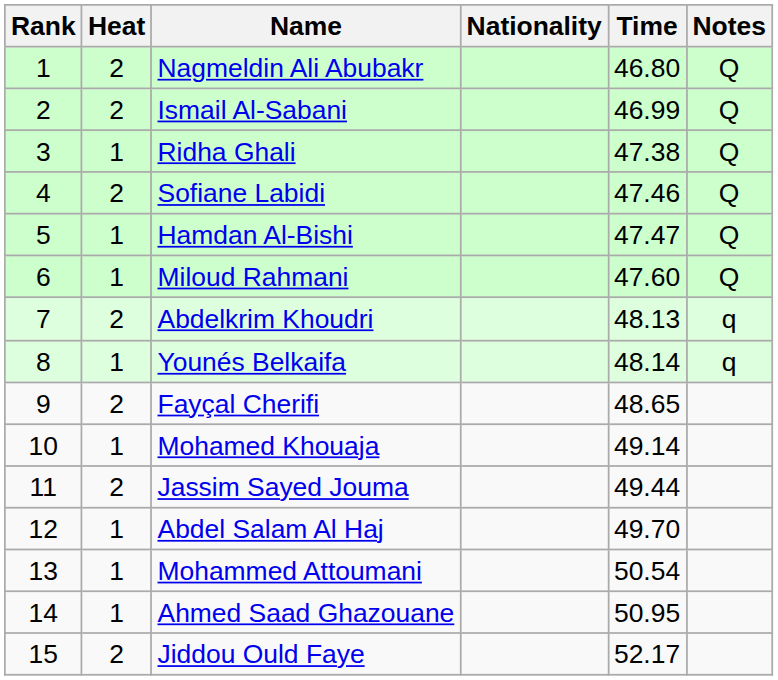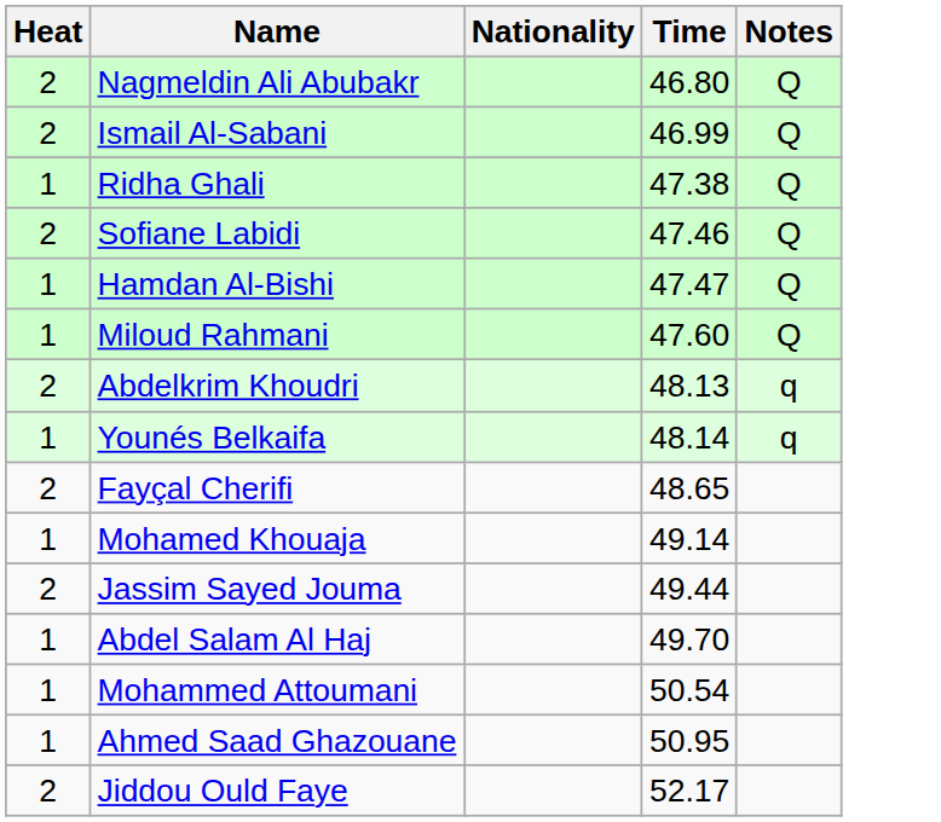- column: Rank | 1 | 2 | 3 | 4 | 5 | 6 | 7 | 8 | 9 | 10 | 11 | 12 | 13 | 14 | 15
